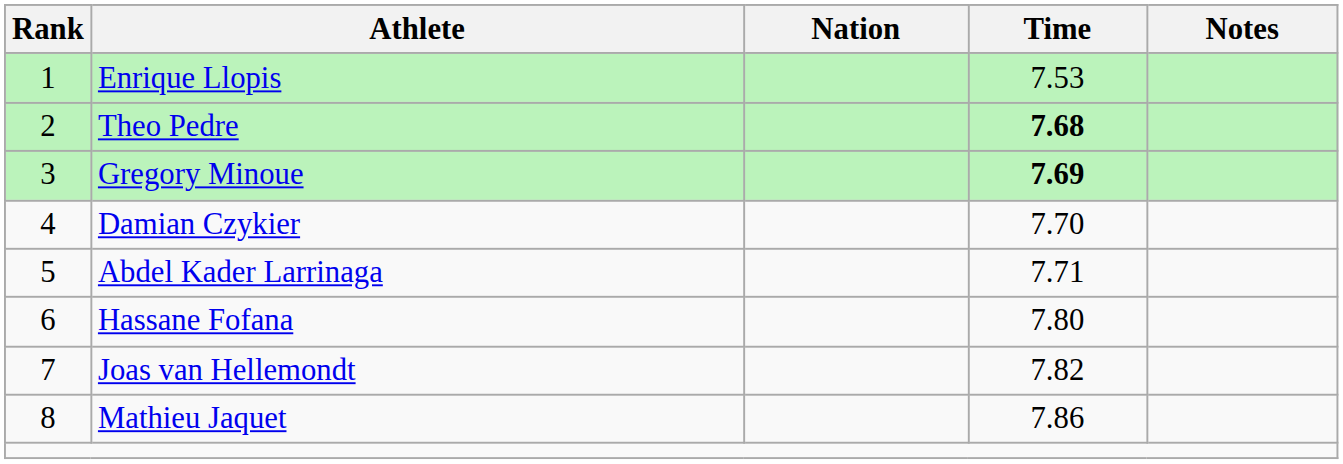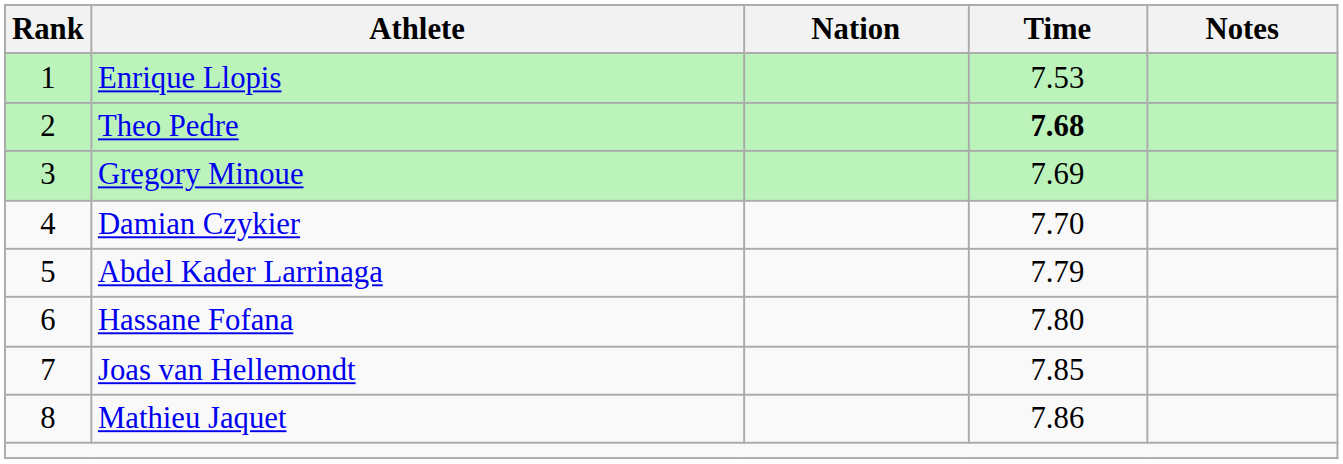Gregory Minoue | Time: bold -> normal
Abdel Kader Larrinaga | Time: 7.71 -> 7.79
Joas van Hellemondt | Time: 7.82 -> 7.85
